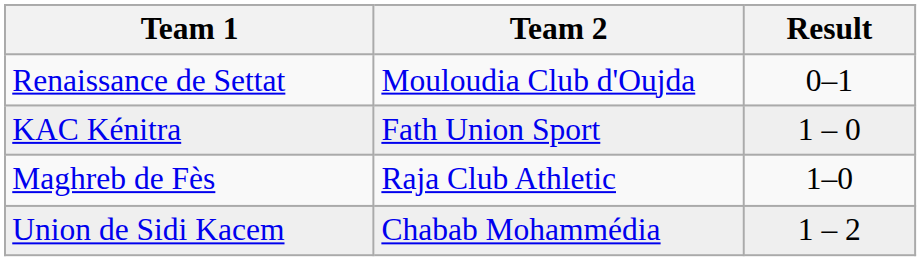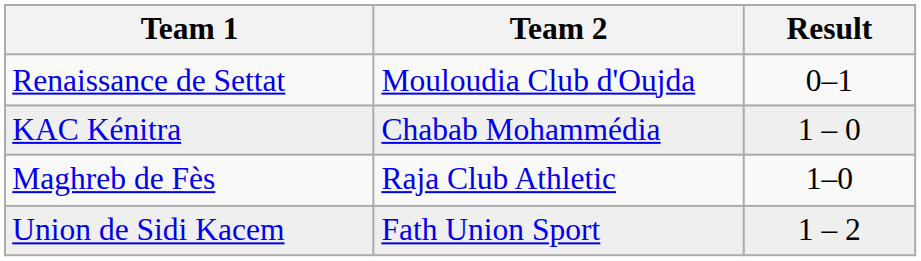KAC Kénitra | Team 2: Fath Union Sport -> Chabab Mohammédia
Union de Sidi Kacem | Team 2: Chabab Mohammédia -> Fath Union Sport
